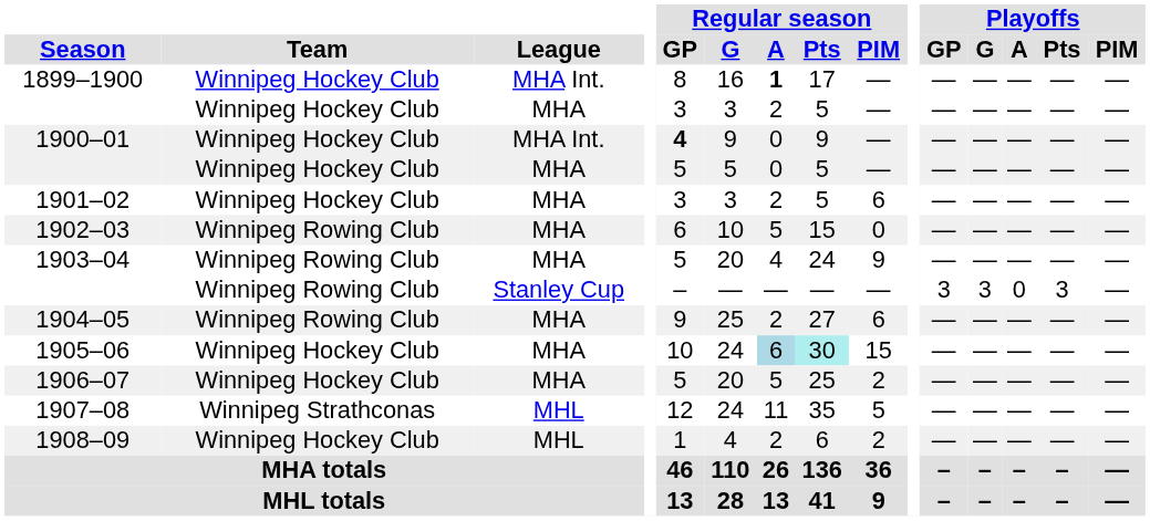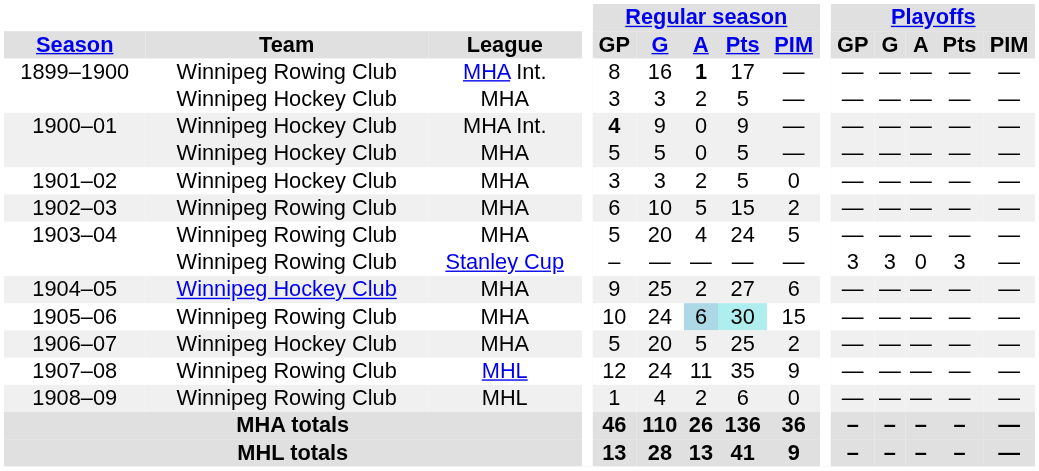1899–1900 | Team: Winnipeg Hockey Club -> Winnipeg Rowing Club
1901–02 | Regular season / PIM: 6 -> 0
1902–03 | Regular season / PIM: 0 -> 2
1903–04 | Regular season / PIM: 9 -> 5
1904–05 | Team: Winnipeg Rowing Club -> Winnipeg Hockey Club
1905–06 | Team: Winnipeg Hockey Club -> Winnipeg Rowing Club
1907–08 | Team: Winnipeg Strathconas -> Winnipeg Rowing Club
1907–08 | Regular season / PIM: 5 -> 9
1908–09 | Team: Winnipeg Hockey Club -> Winnipeg Rowing Club
1908–09 | Regular season / PIM: 2 -> 0
